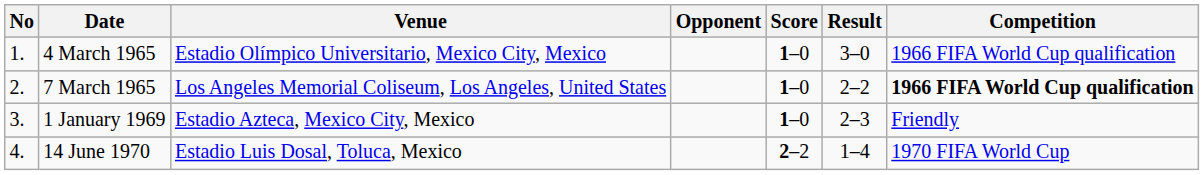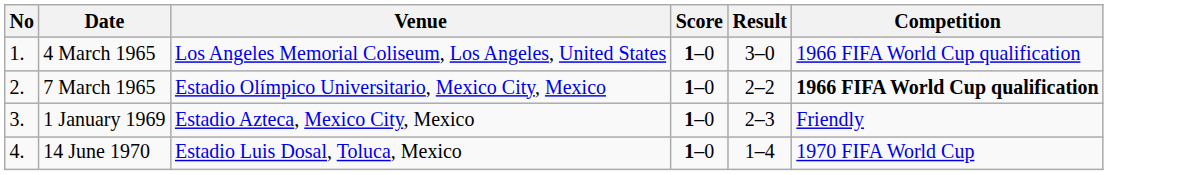- column: Opponent
4 March 1965 | Venue: Estadio Olímpico Universitario, Mexico City, Mexico -> Los Angeles Memorial Coliseum, Los Angeles, United States
7 March 1965 | Venue: Los Angeles Memorial Coliseum, Los Angeles, United States -> Estadio Olímpico Universitario, Mexico City, Mexico
14 June 1970 | Score: 2–2 -> 1–0
